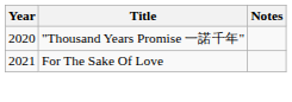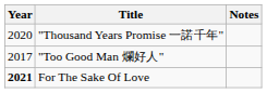+ row: 2017 | "Too Good Man 爛好人"
For The Sake Of Love | Year: normal -> bold
